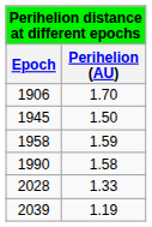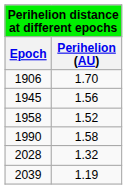1945 | Perihelion (AU): 1.50 -> 1.56
1958 | Perihelion (AU): 1.59 -> 1.52
2028 | Perihelion (AU): 1.33 -> 1.32
